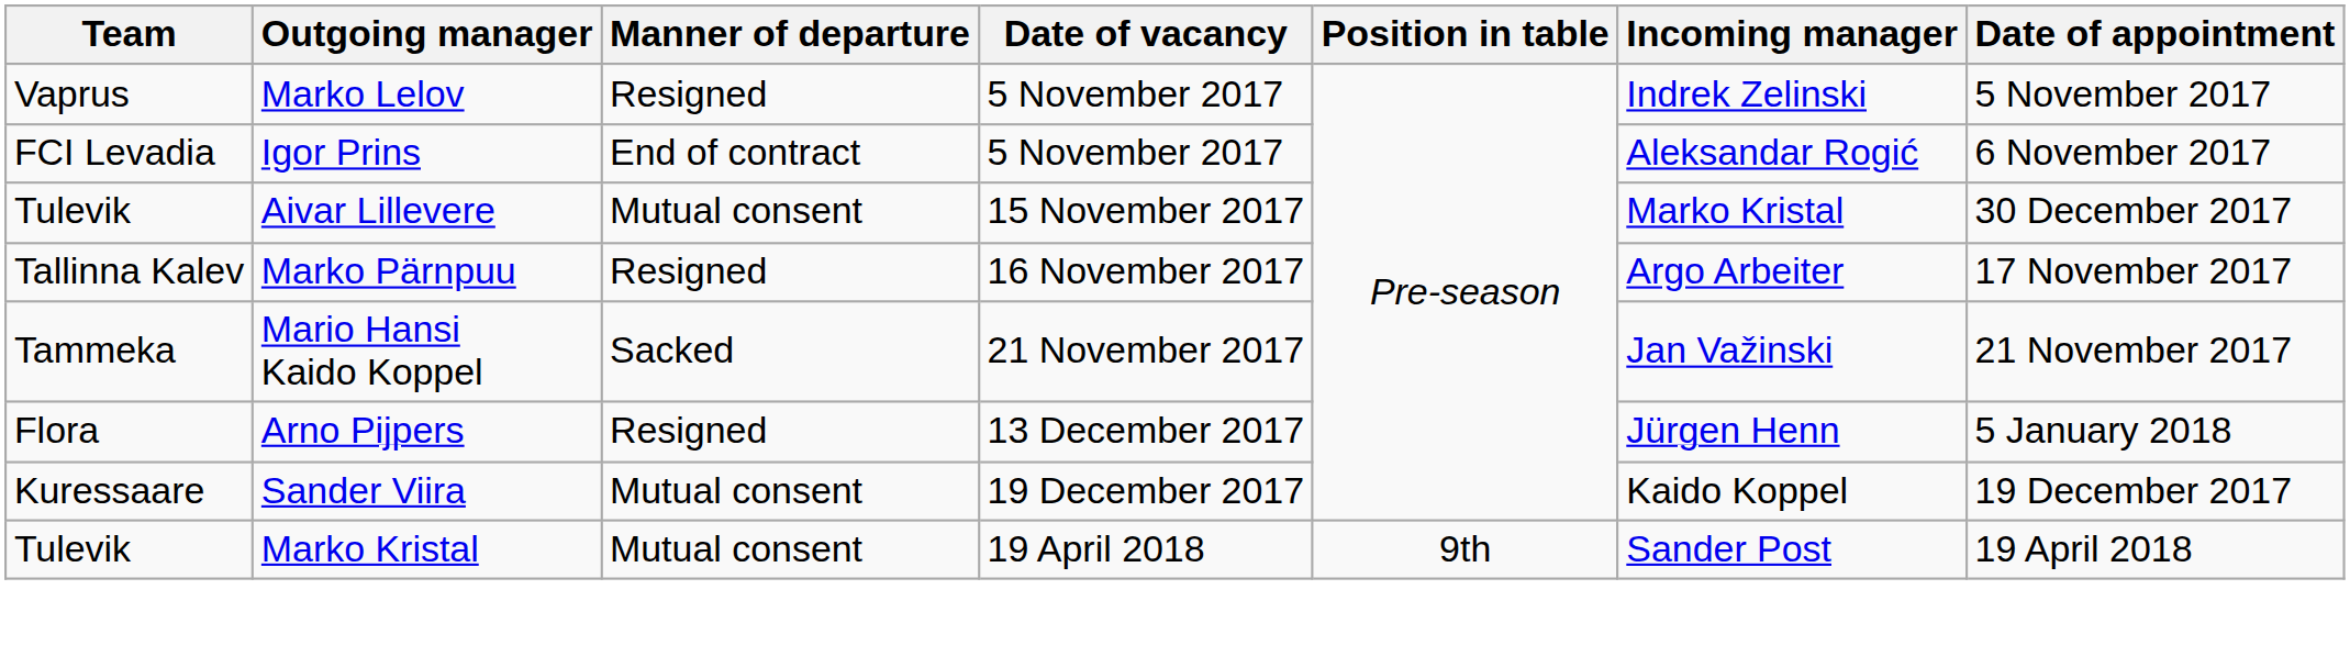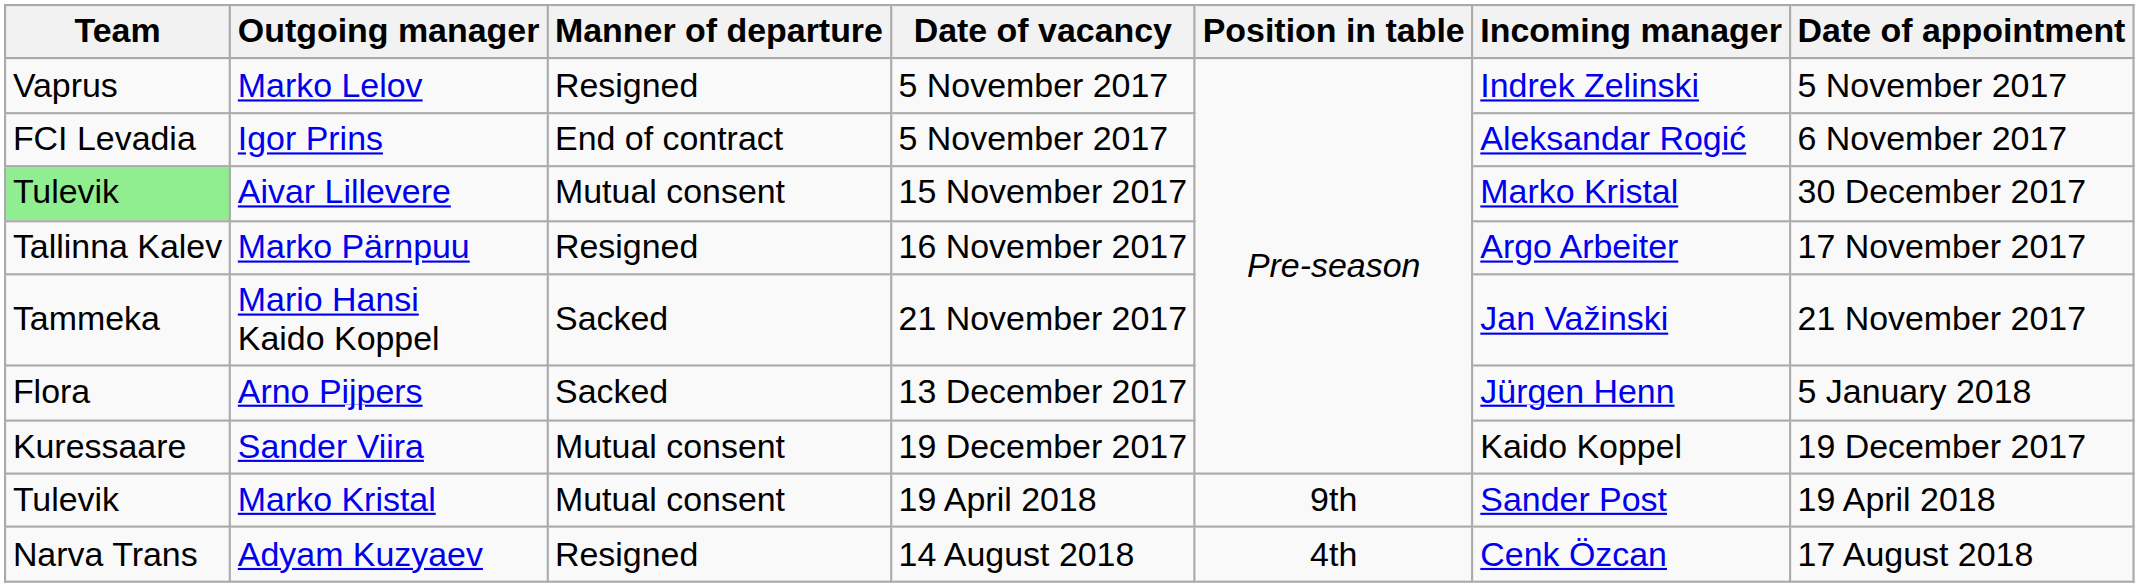Aivar Lillevere | Team: no background -> lightgreen background
Arno Pijpers | Manner of departure: Resigned -> Sacked
+ row: Narva Trans | Adyam Kuzyaev | Resigned | 14 August 2018 | 4th | Cenk Özcan | 17 August 2018
